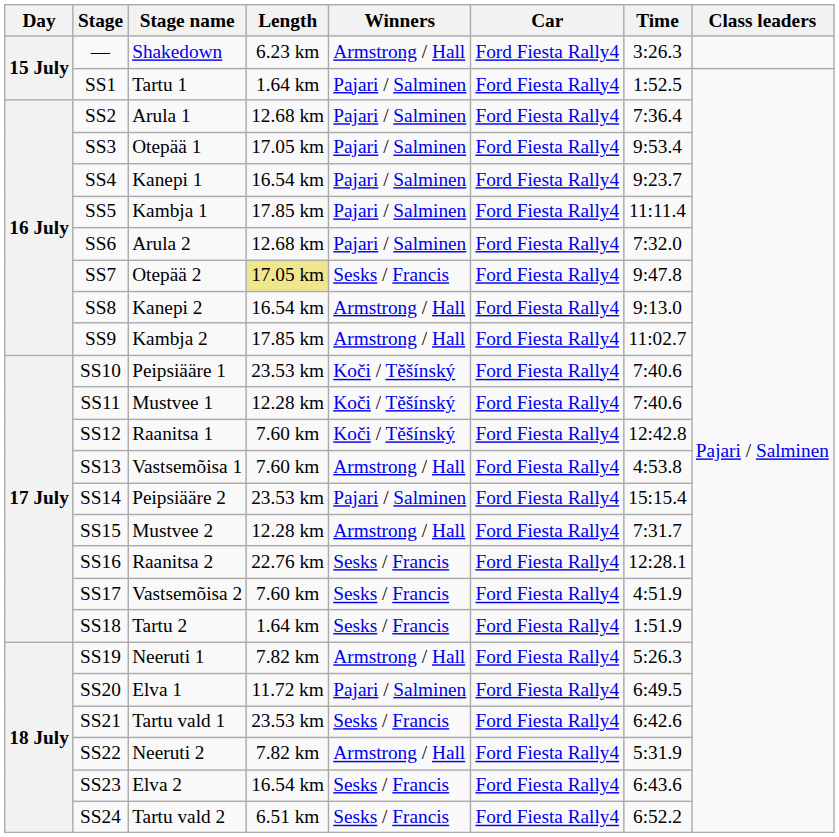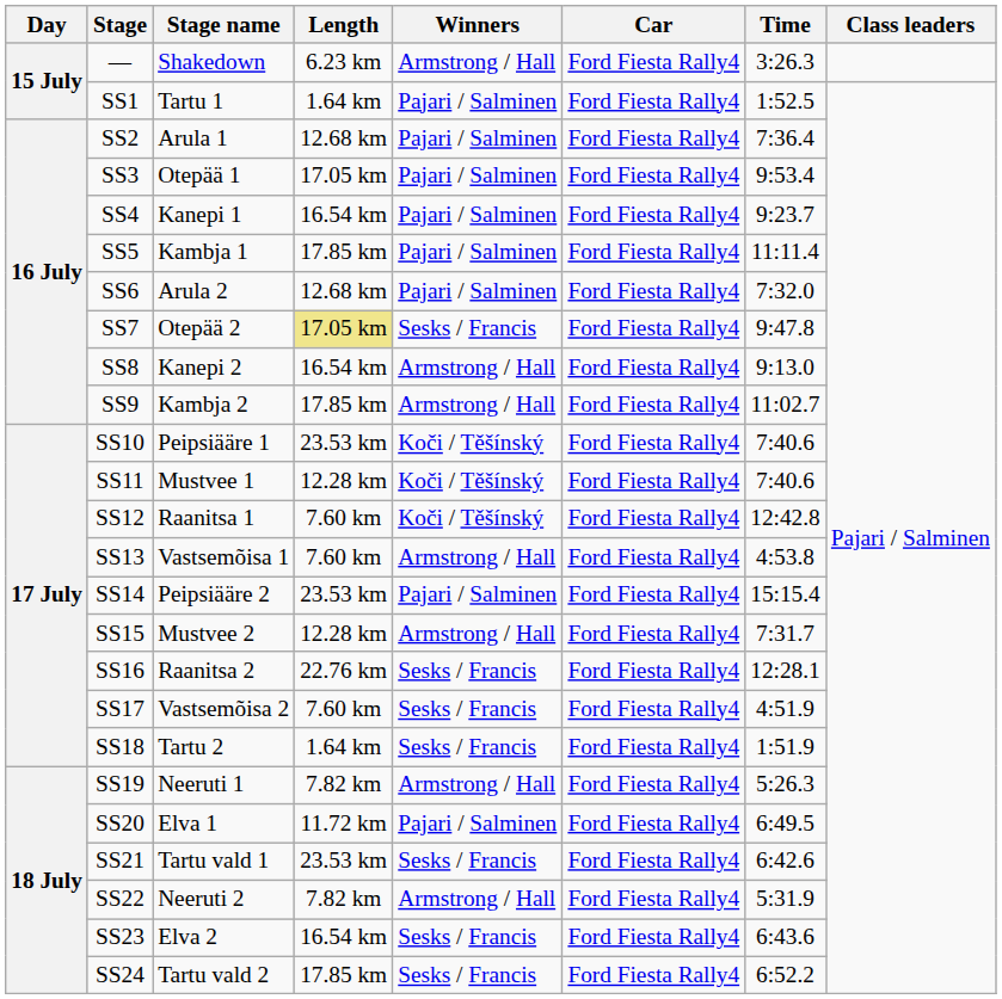SS24 | Length: 6.51 km -> 17.85 km
